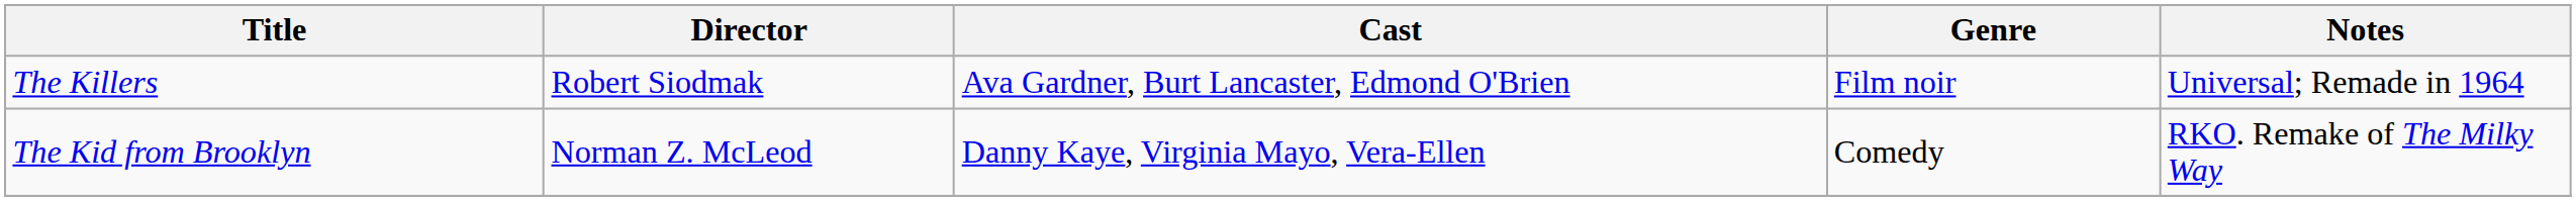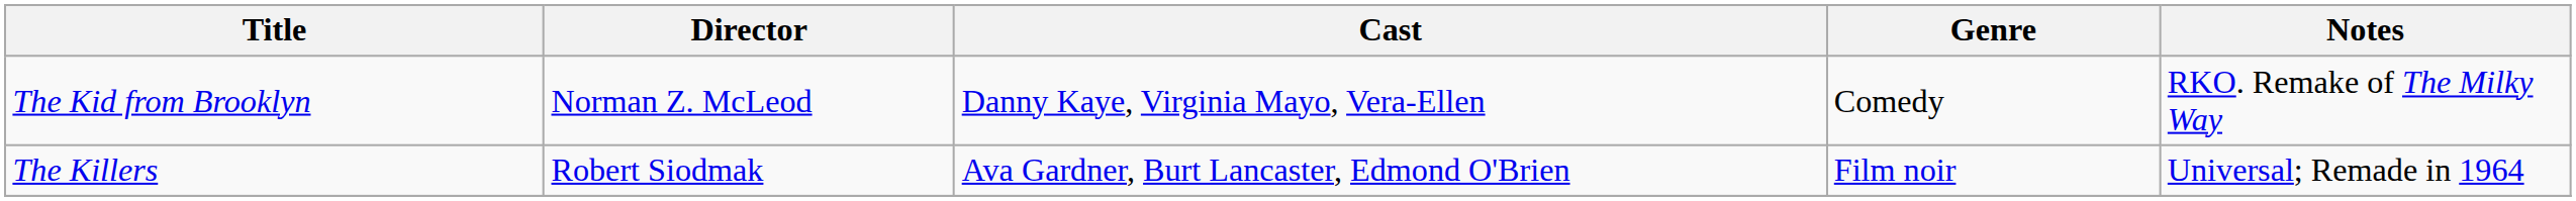rows swapped: The Kid from Brooklyn <-> The Killers
